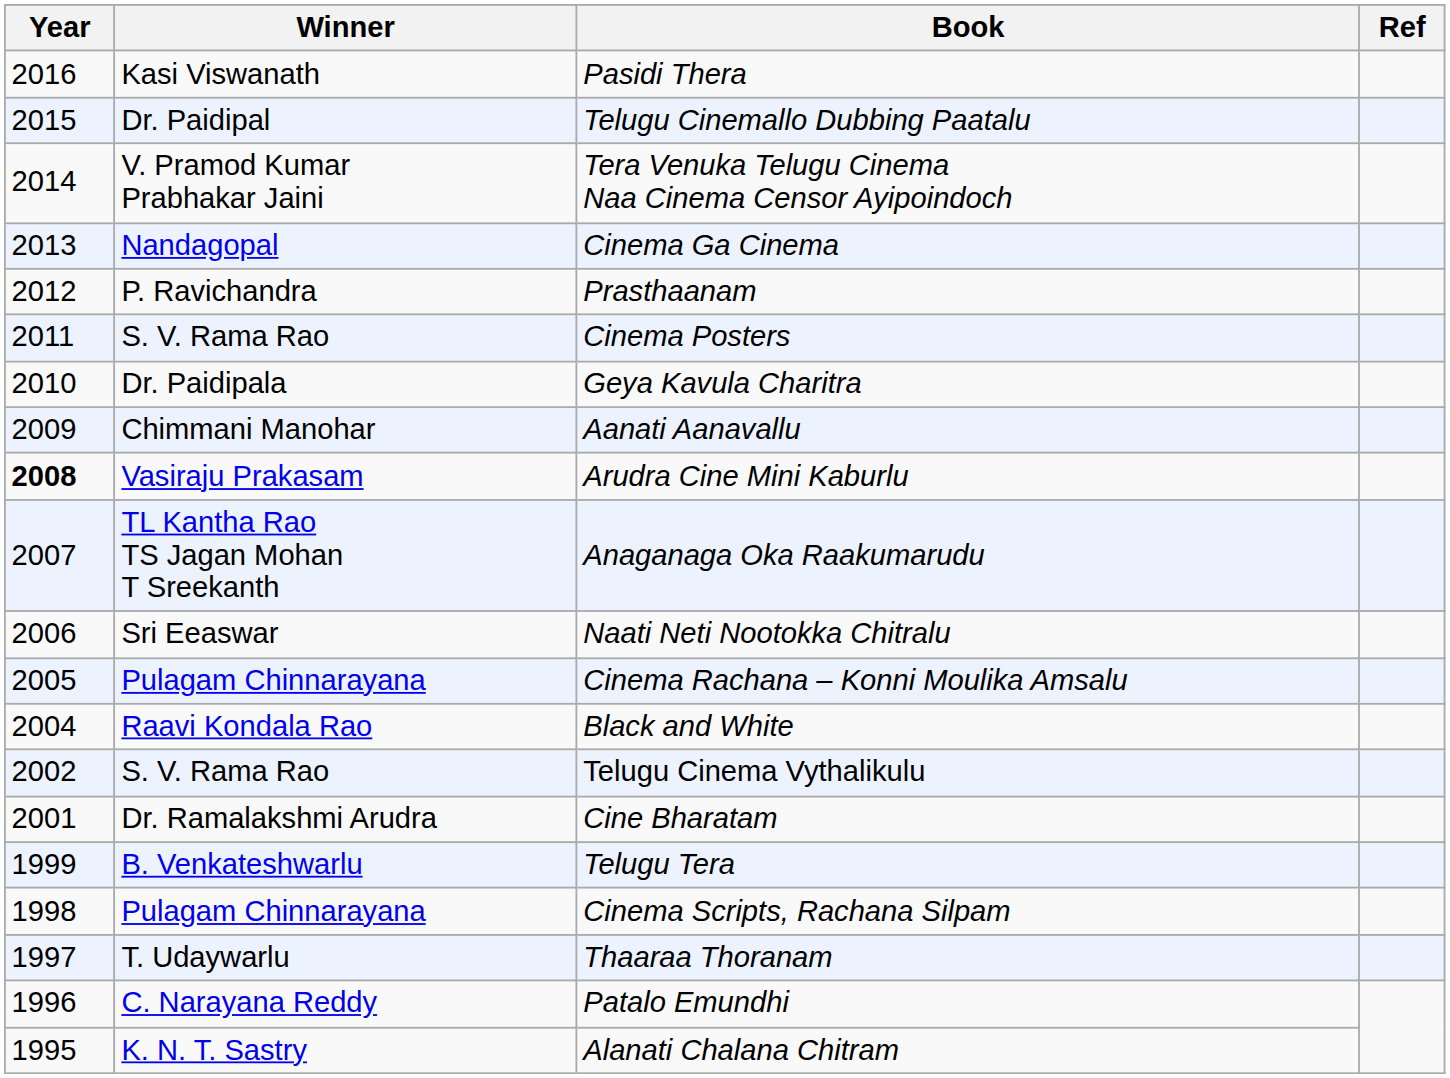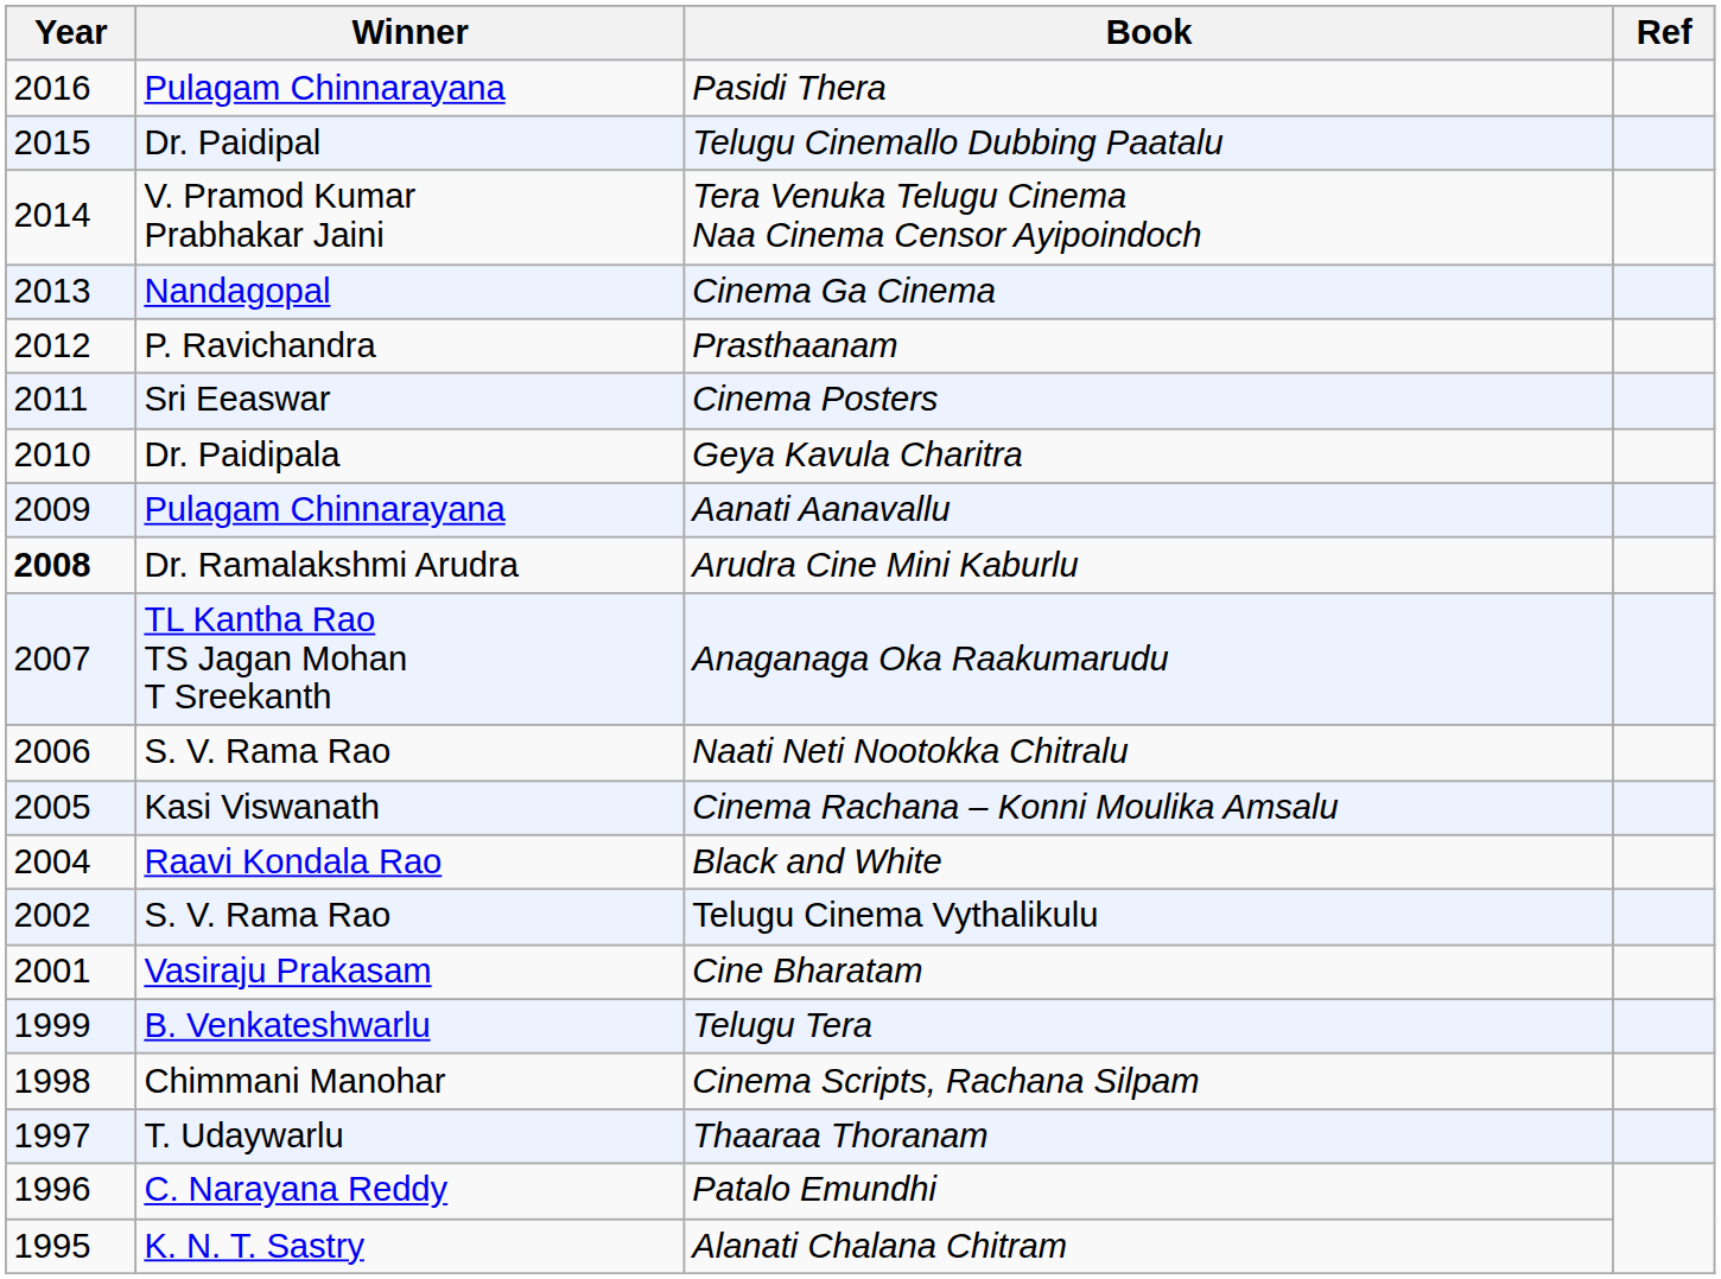Pasidi Thera | Winner: Kasi Viswanath -> Pulagam Chinnarayana
Cinema Posters | Winner: S. V. Rama Rao -> Sri Eeaswar
Aanati Aanavallu | Winner: Chimmani Manohar -> Pulagam Chinnarayana
Arudra Cine Mini Kaburlu | Winner: Vasiraju Prakasam -> Dr. Ramalakshmi Arudra
Naati Neti Nootokka Chitralu | Winner: Sri Eeaswar -> S. V. Rama Rao
Cinema Rachana – Konni Moulika Amsalu | Winner: Pulagam Chinnarayana -> Kasi Viswanath
Cine Bharatam | Winner: Dr. Ramalakshmi Arudra -> Vasiraju Prakasam
Cinema Scripts, Rachana Silpam | Winner: Pulagam Chinnarayana -> Chimmani Manohar
